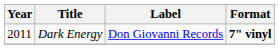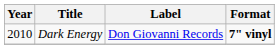Dark Energy | Year: 2011 -> 2010
